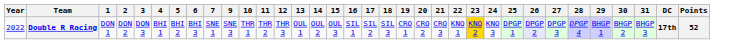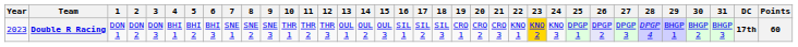+ column: 8 | SNE 2
Double R Racing | Year: 2022 -> 2023
Double R Racing | Points: 52 -> 60
